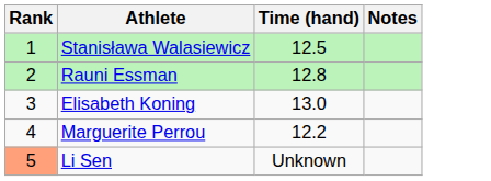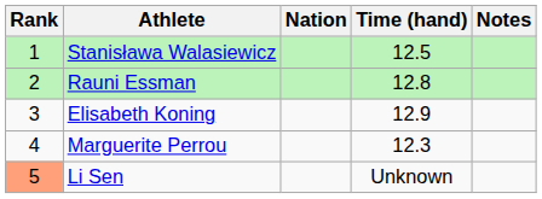+ column: Nation
Elisabeth Koning | Time (hand): 13.0 -> 12.9
Marguerite Perrou | Time (hand): 12.2 -> 12.3
